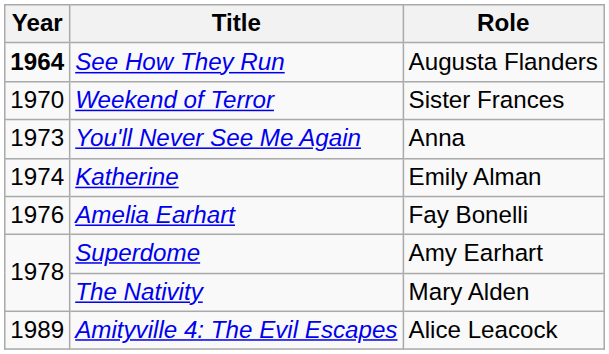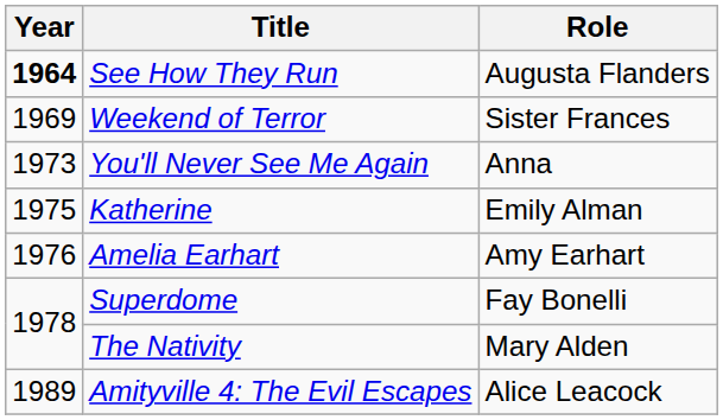Weekend of Terror | Year: 1970 -> 1969
Katherine | Year: 1974 -> 1975
Amelia Earhart | Role: Fay Bonelli -> Amy Earhart
Superdome | Role: Amy Earhart -> Fay Bonelli
